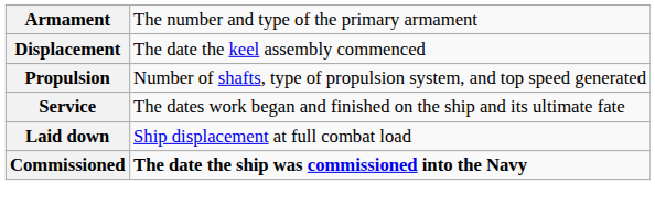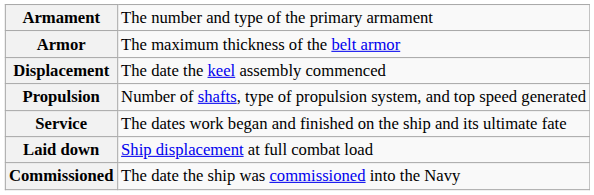+ row: Armor | The maximum thickness of the belt armor
Commissioned | column 2: bold -> normal
